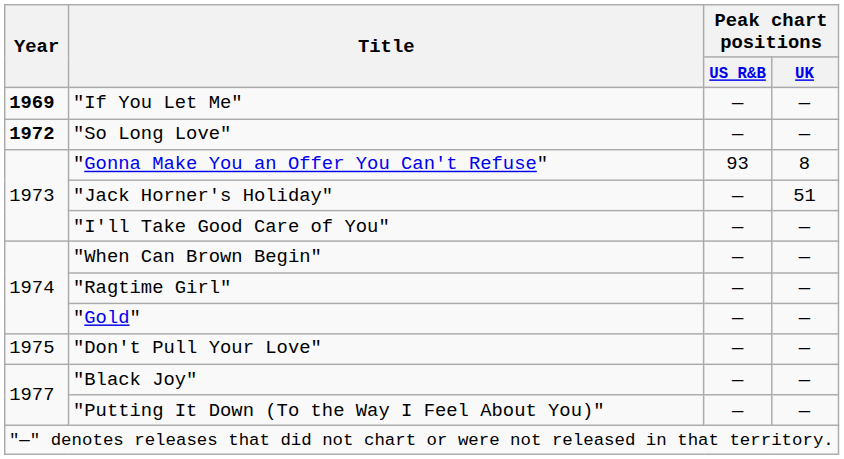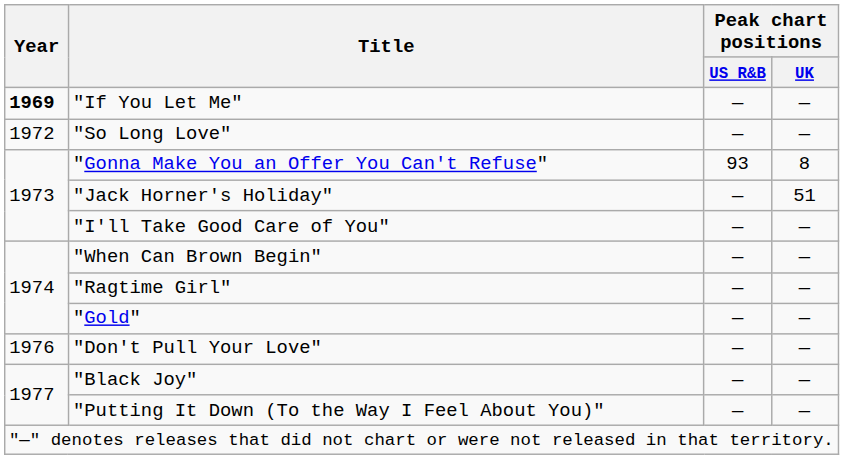"So Long Love" | Year: bold -> normal
"Don't Pull Your Love" | Year: 1975 -> 1976
